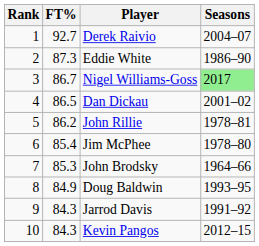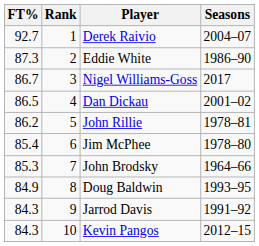columns swapped: Rank <-> FT%
Nigel Williams-Goss | Seasons: lightgreen background -> no background
